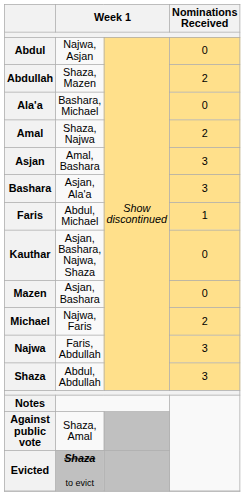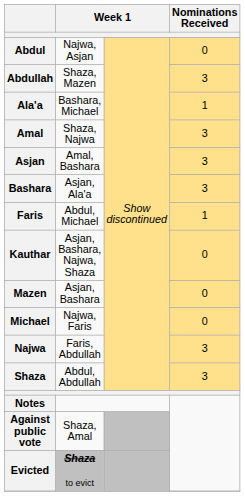Abdullah | Nominations Received: 2 -> 3
Ala'a | Nominations Received: 0 -> 1
Amal | Nominations Received: 2 -> 3
Michael | Nominations Received: 2 -> 0
